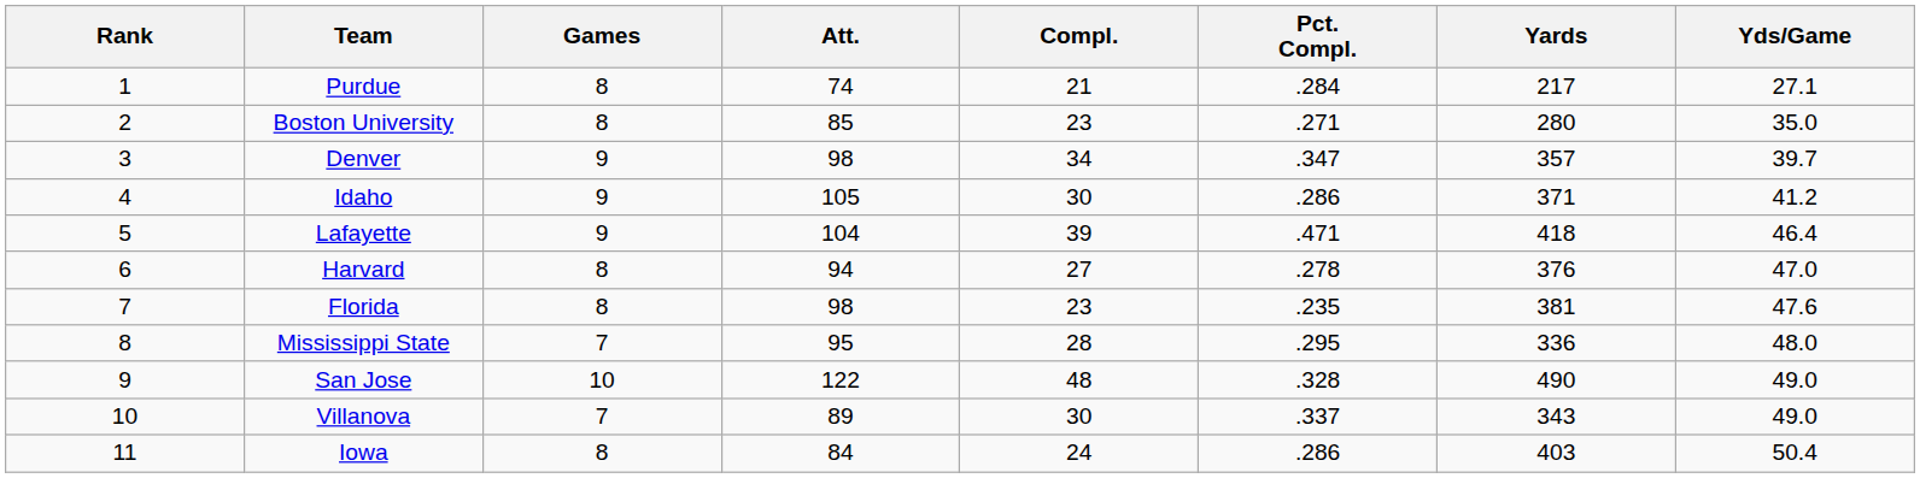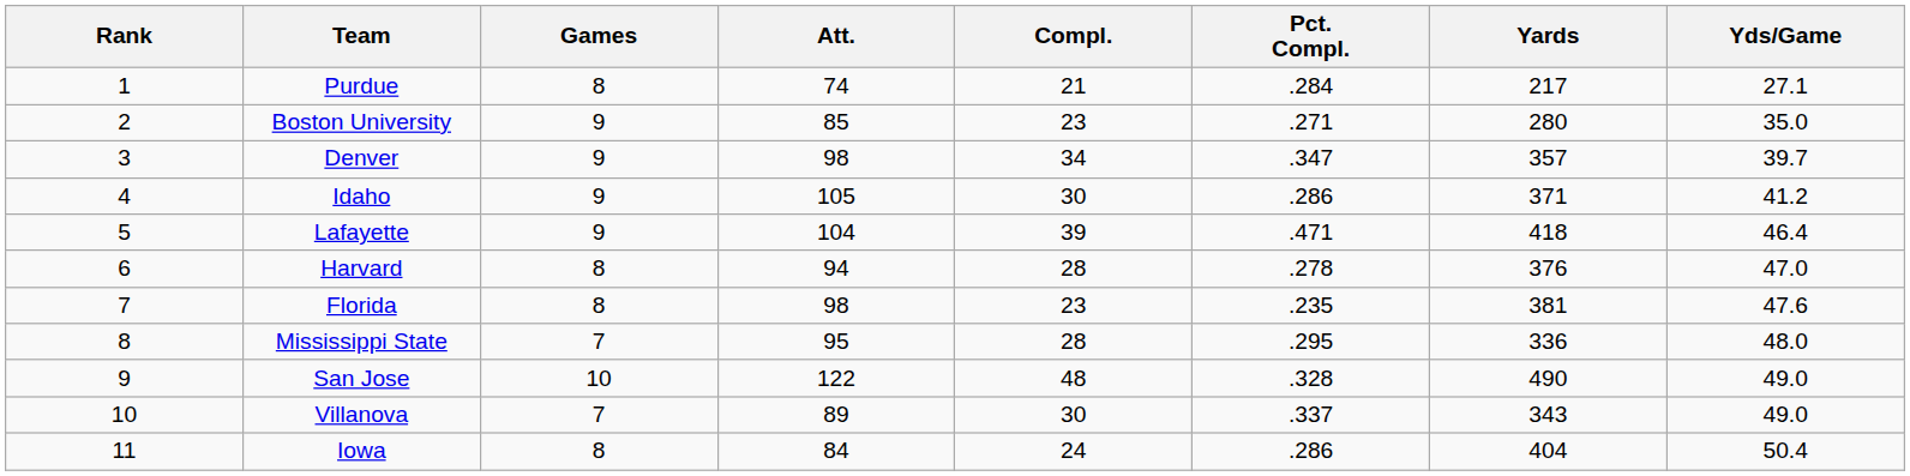Boston University | Games: 8 -> 9
Harvard | Compl.: 27 -> 28
Iowa | Yards: 403 -> 404
